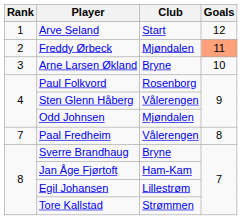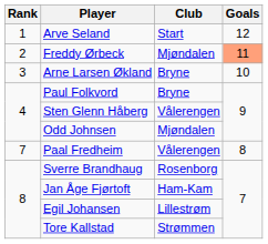Paul Folkvord | Club: Rosenborg -> Bryne
Sverre Brandhaug | Club: Bryne -> Rosenborg
